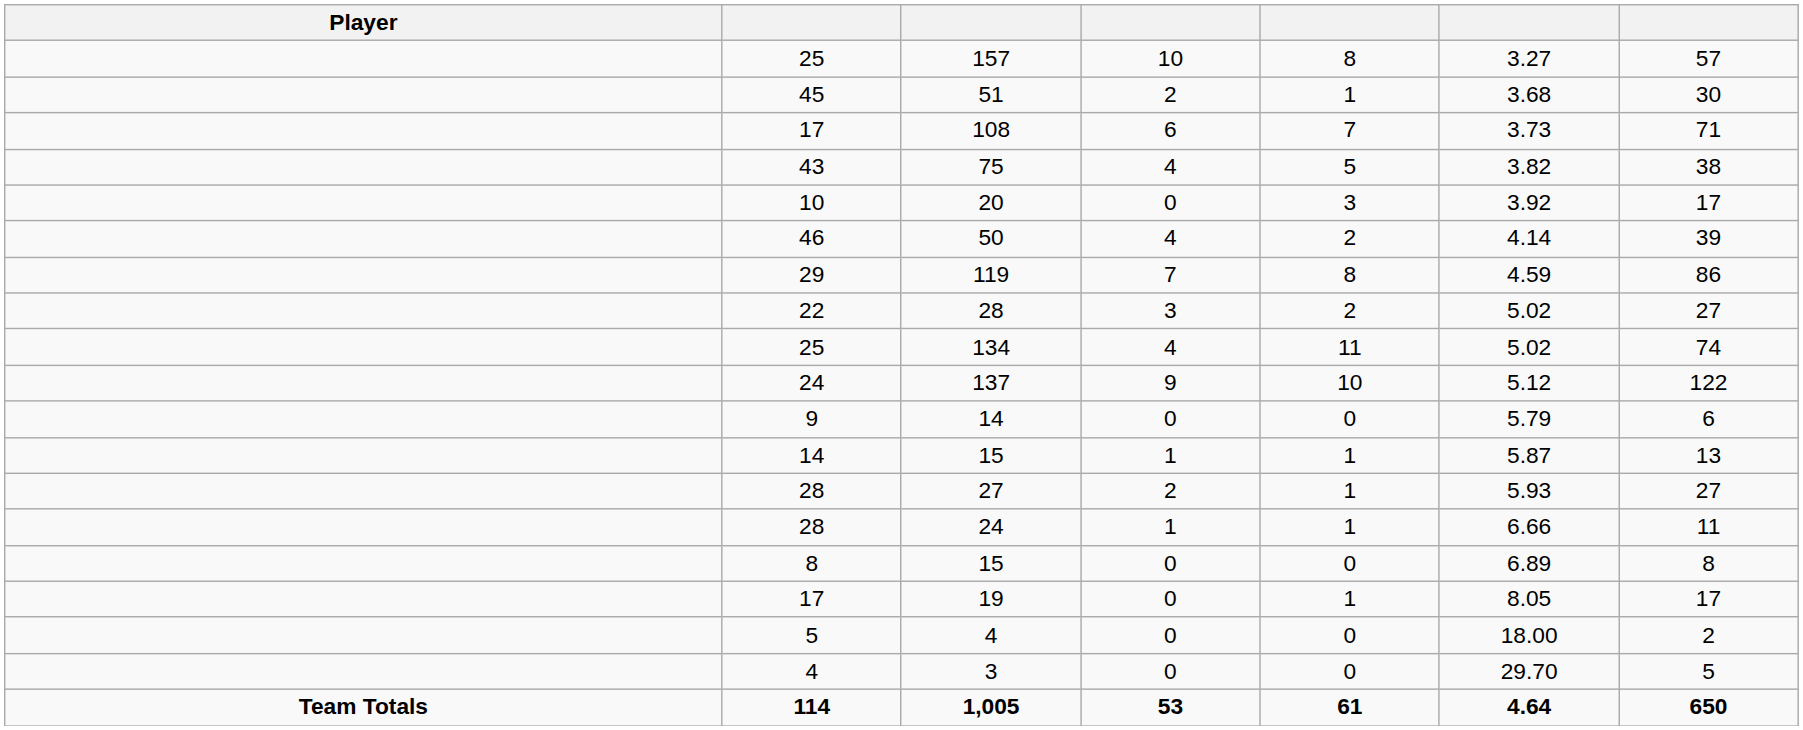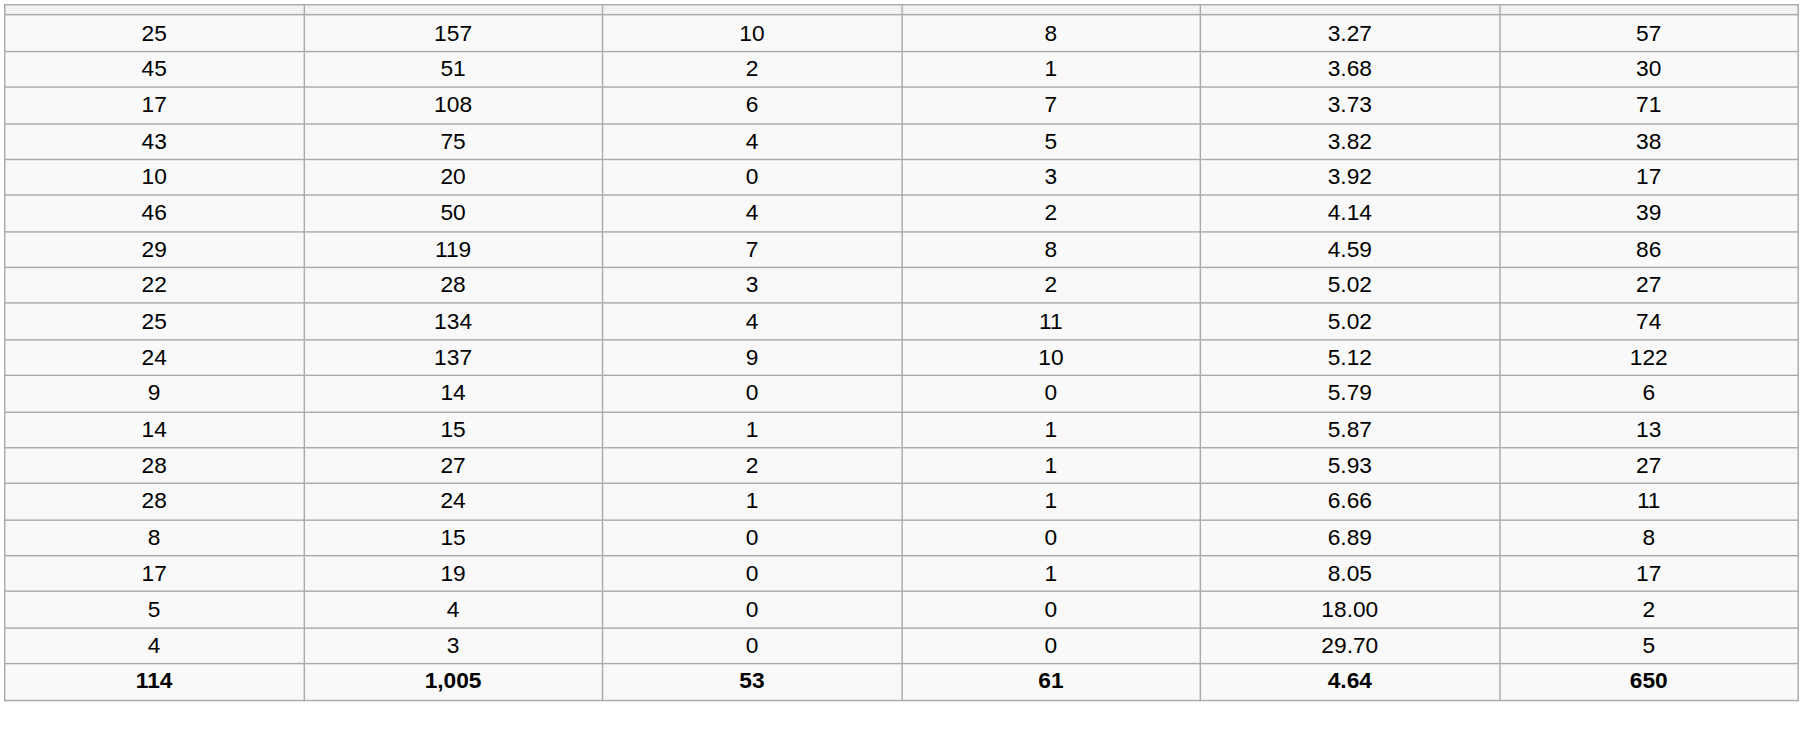- column: Player | Team Totals
